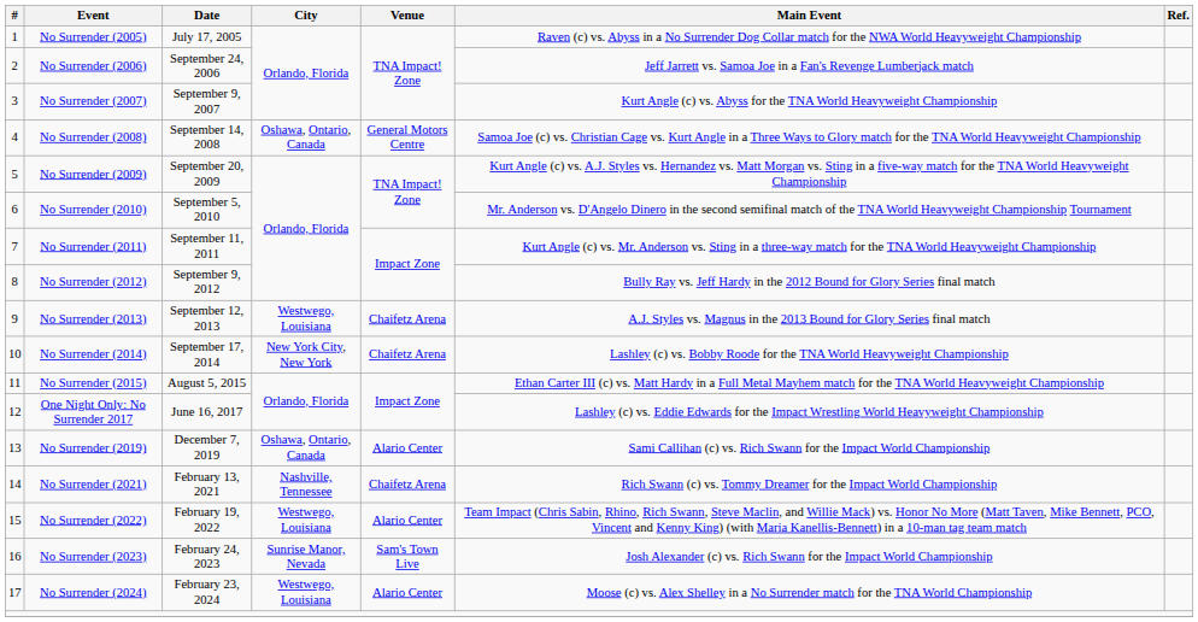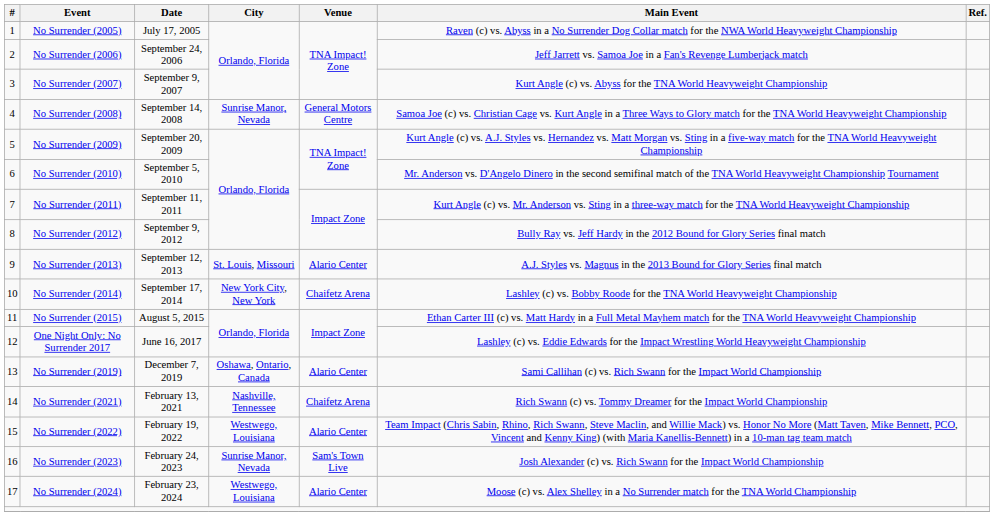No Surrender (2008) | City: Oshawa, Ontario, Canada -> Sunrise Manor, Nevada
No Surrender (2013) | City: Westwego, Louisiana -> St. Louis, Missouri
No Surrender (2013) | Venue: Chaifetz Arena -> Alario Center
